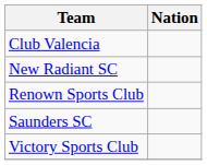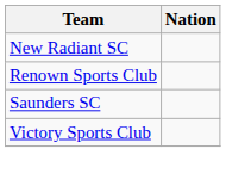- row: Club Valencia
